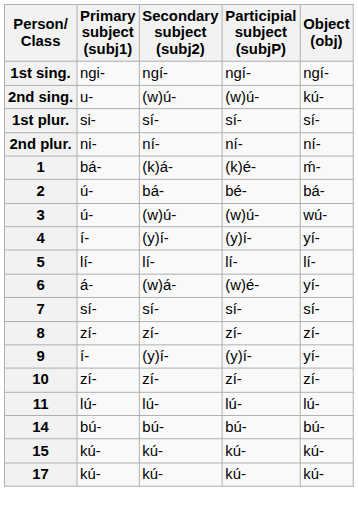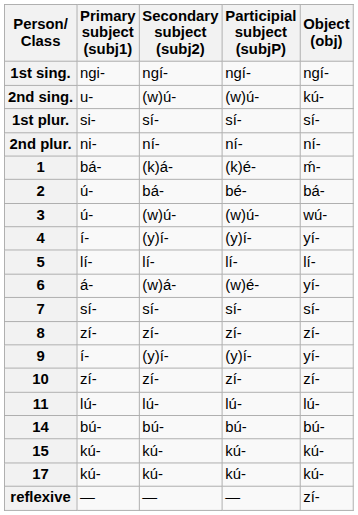+ row: reflexive | — | — | — | zí-
